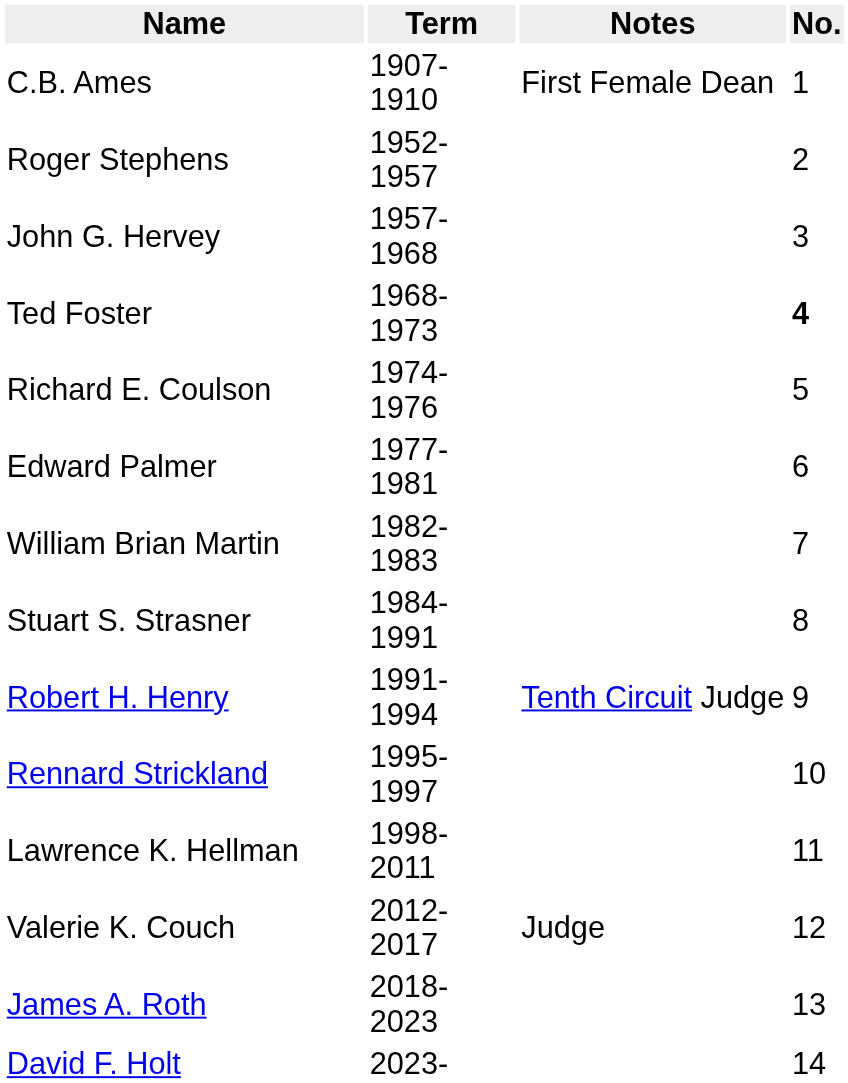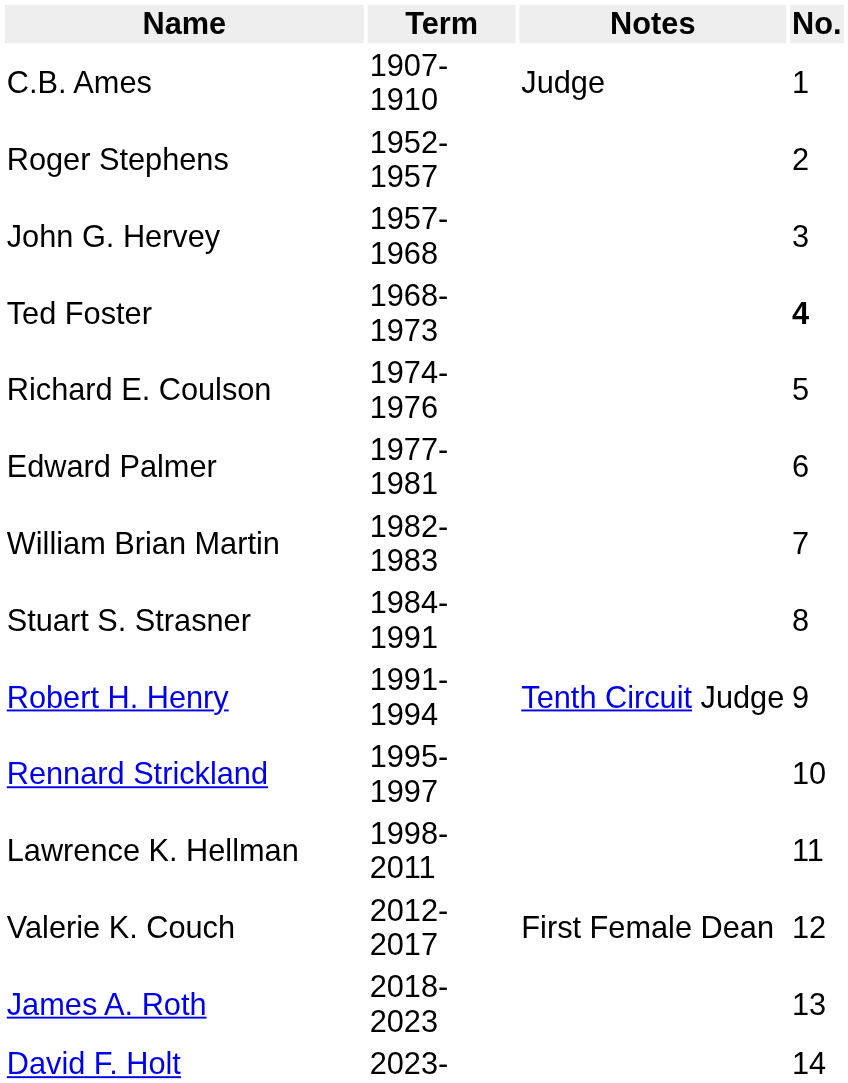C.B. Ames | Notes: First Female Dean -> Judge
Valerie K. Couch | Notes: Judge -> First Female Dean
